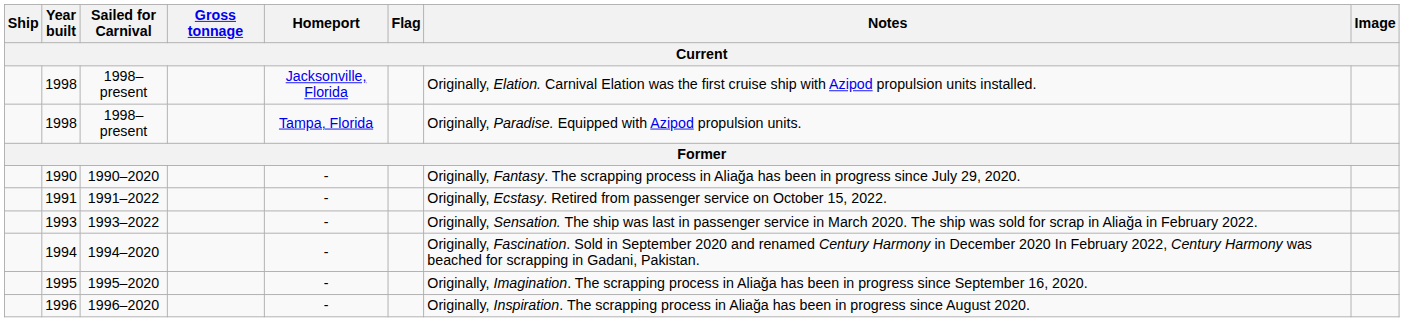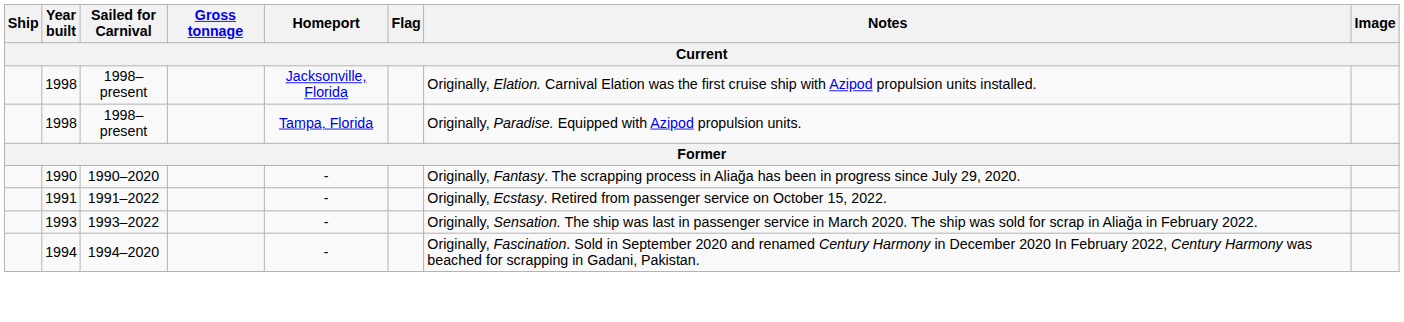- row: 1995 | 1995–2020 | - | Originally, Imagination. The scrapping process in Aliağa has been in progress since September 16, 2020.
- row: 1996 | 1996–2020 | - | Originally, Inspiration. The scrapping process in Aliağa has been in progress since August 2020.
